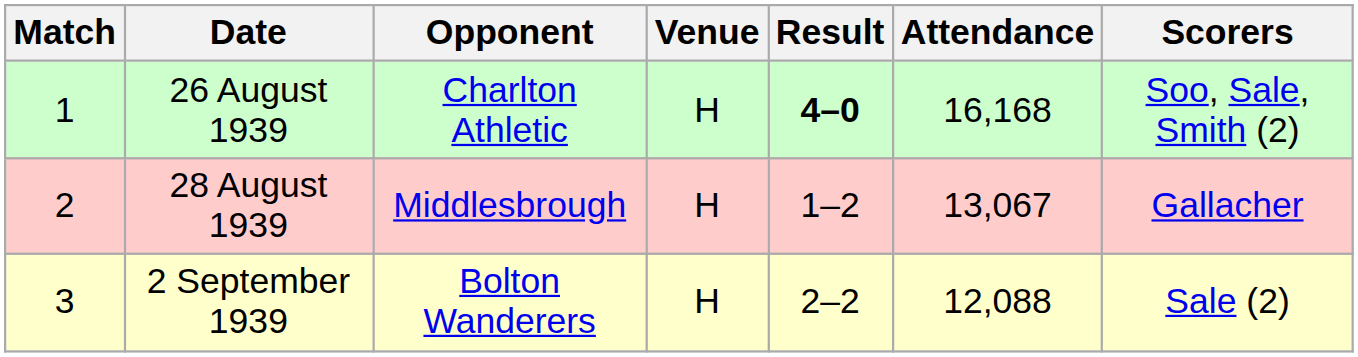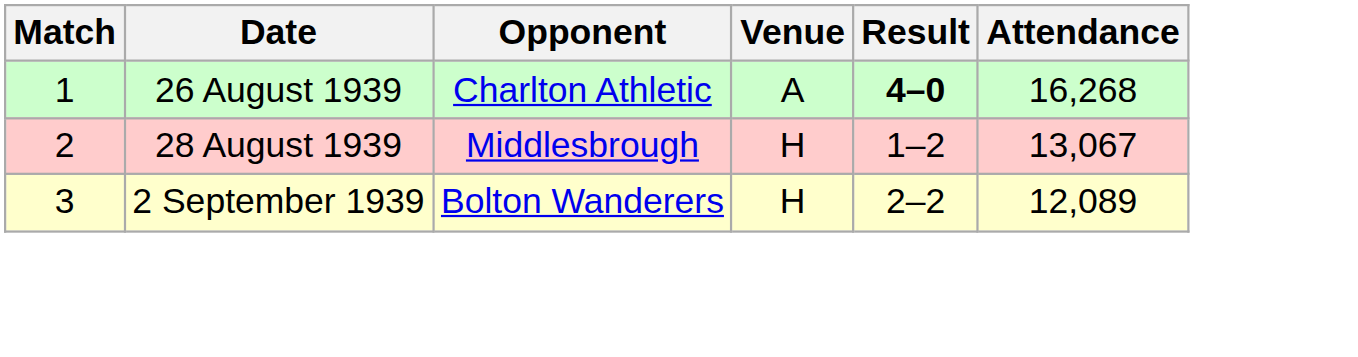- column: Scorers | Soo, Sale, Smith (2) | Gallacher | Sale (2)
26 August 1939 | Venue: H -> A
26 August 1939 | Attendance: 16,168 -> 16,268
2 September 1939 | Attendance: 12,088 -> 12,089
